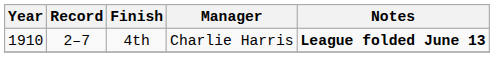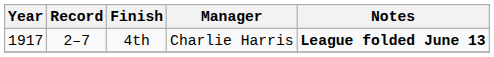4th | Year: 1910 -> 1917
